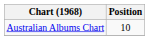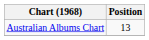Australian Albums Chart | Position: 10 -> 13
